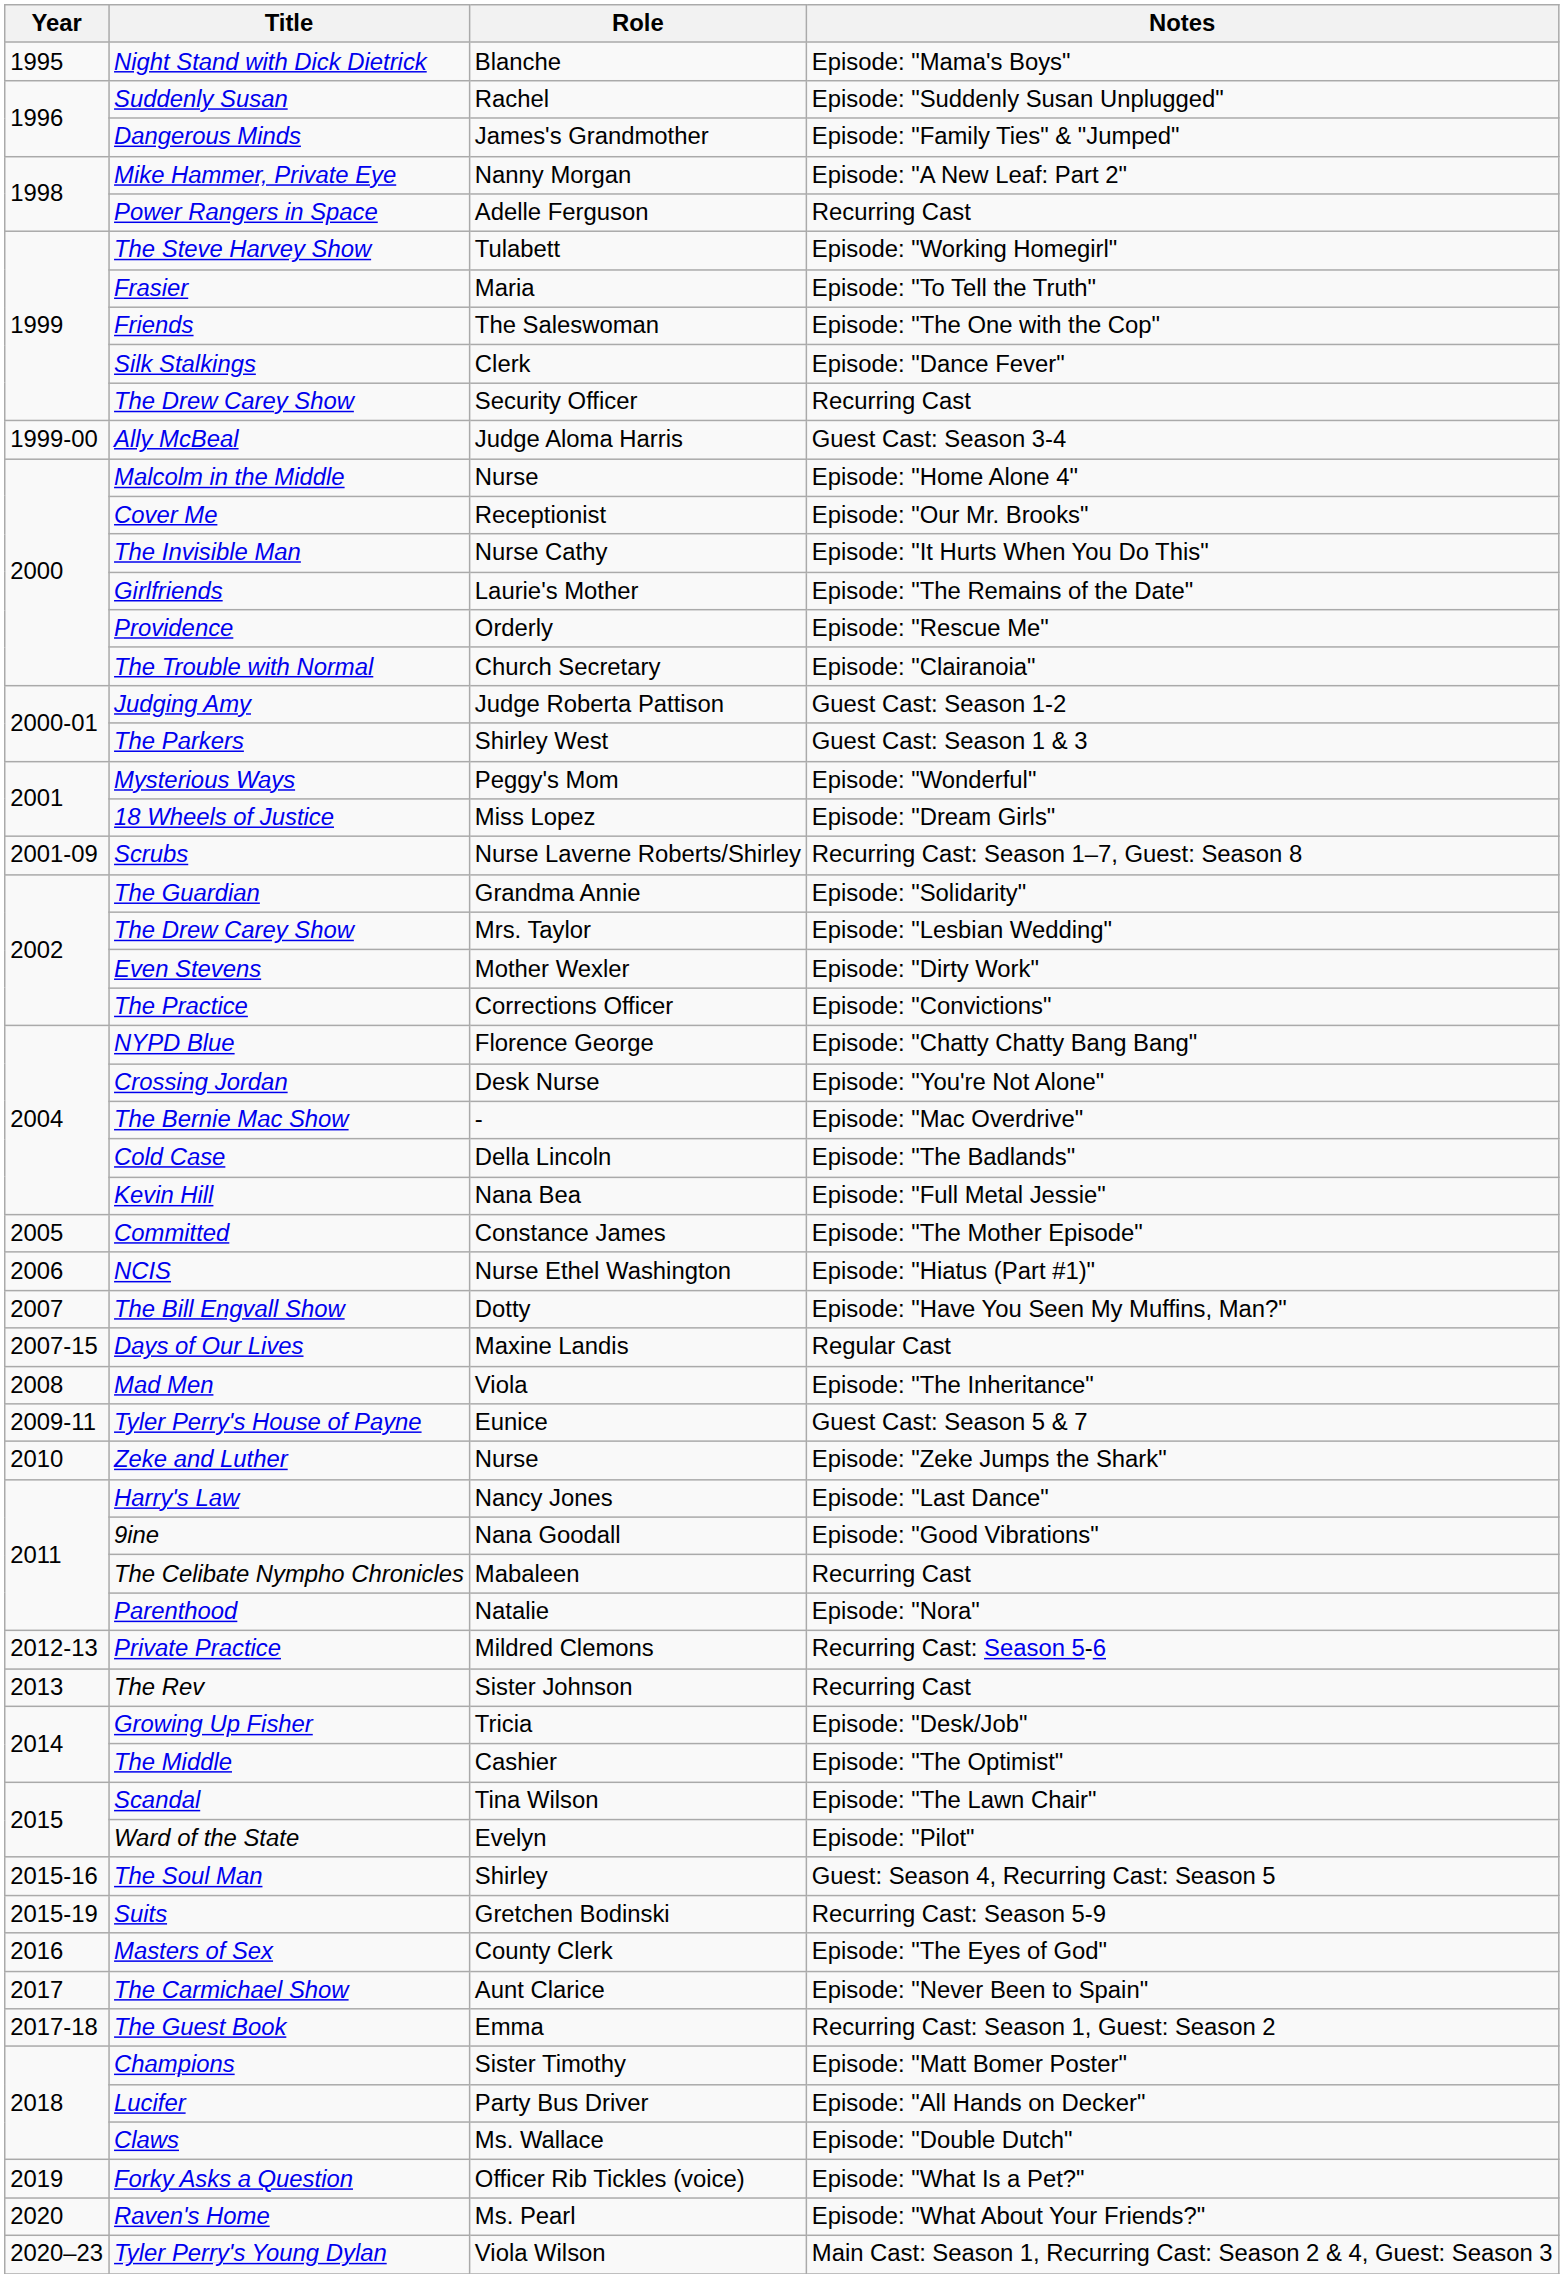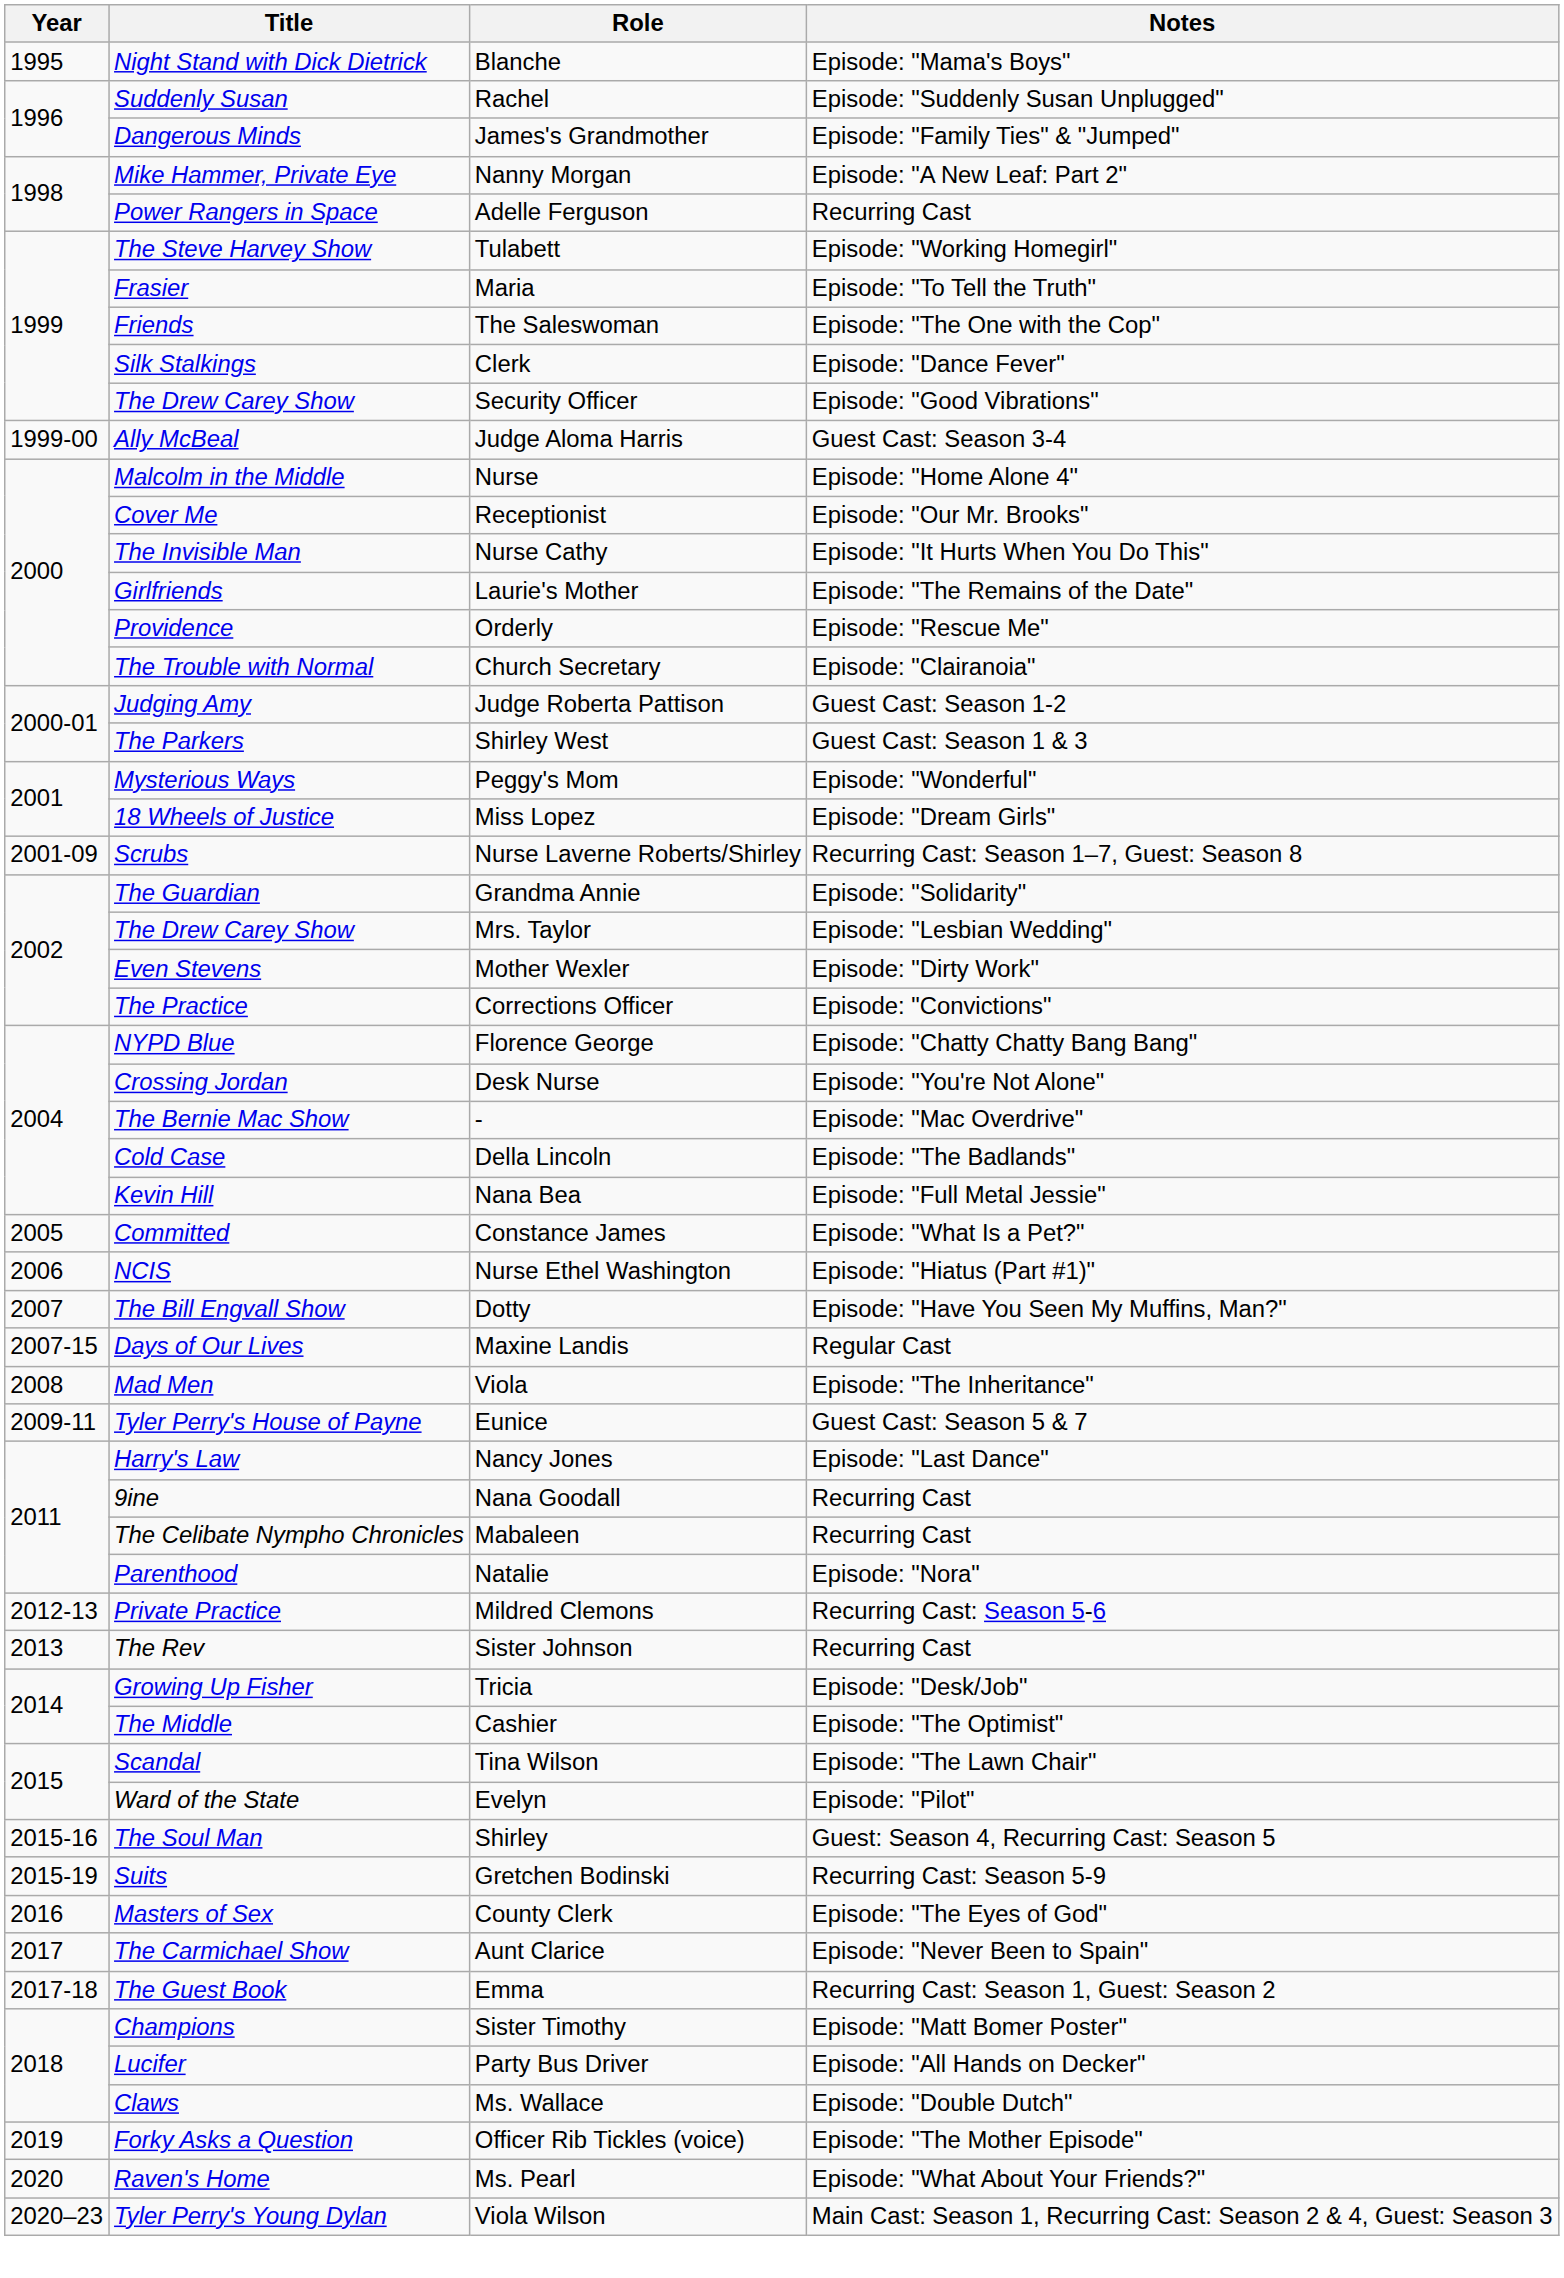The Drew Carey Show / Security Officer | Notes: Recurring Cast -> Episode: "Good Vibrations"
Committed | Notes: Episode: "The Mother Episode" -> Episode: "What Is a Pet?"
- row: 2010 | Zeke and Luther | Nurse | Episode: "Zeke Jumps the Shark"
9ine | Notes: Episode: "Good Vibrations" -> Recurring Cast
Forky Asks a Question | Notes: Episode: "What Is a Pet?" -> Episode: "The Mother Episode"
